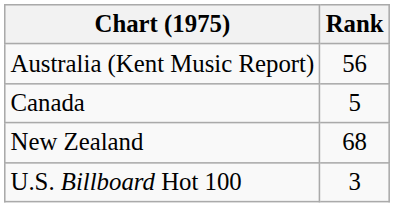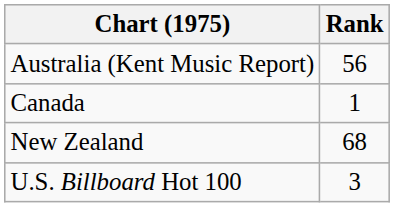Canada | Rank: 5 -> 1
